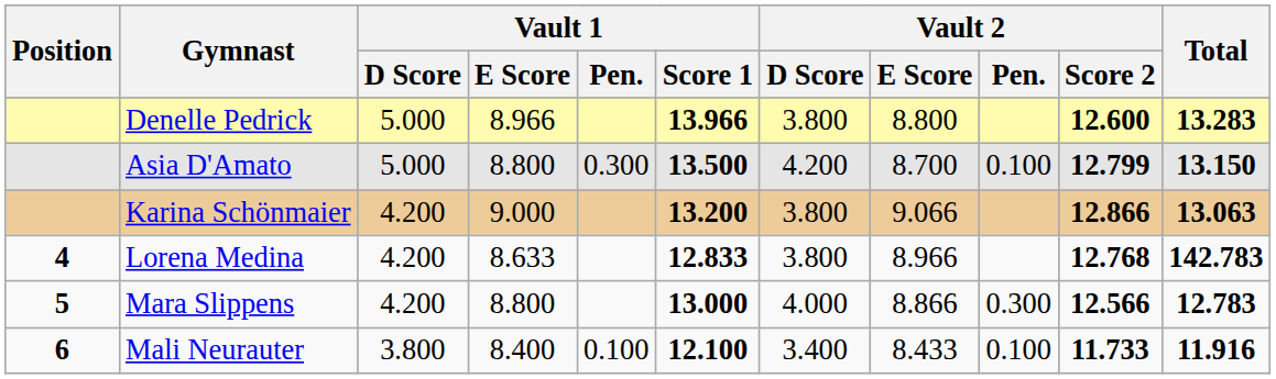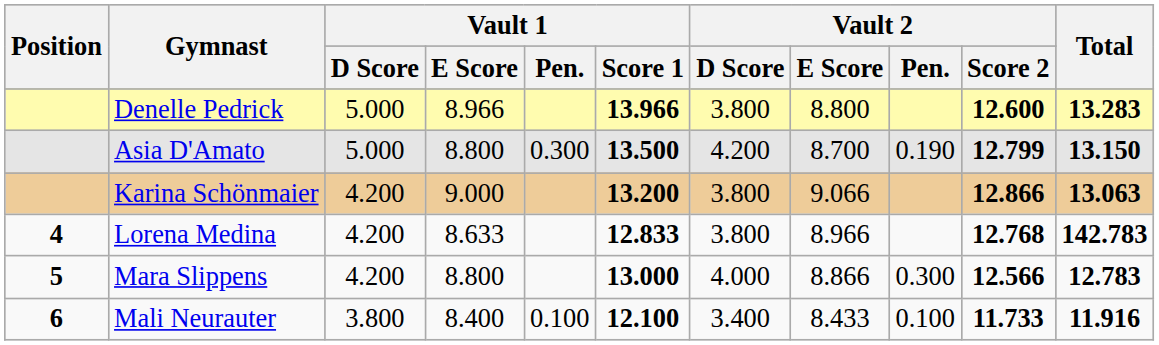Asia D'Amato | Vault 2 / Pen.: 0.100 -> 0.190
